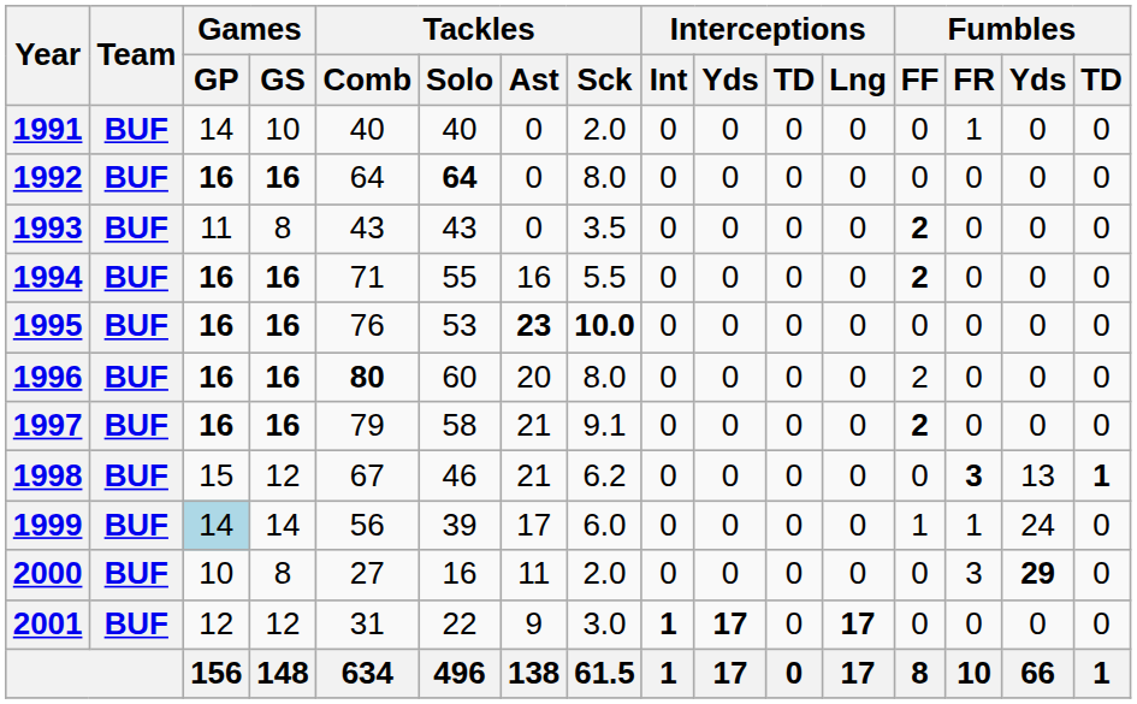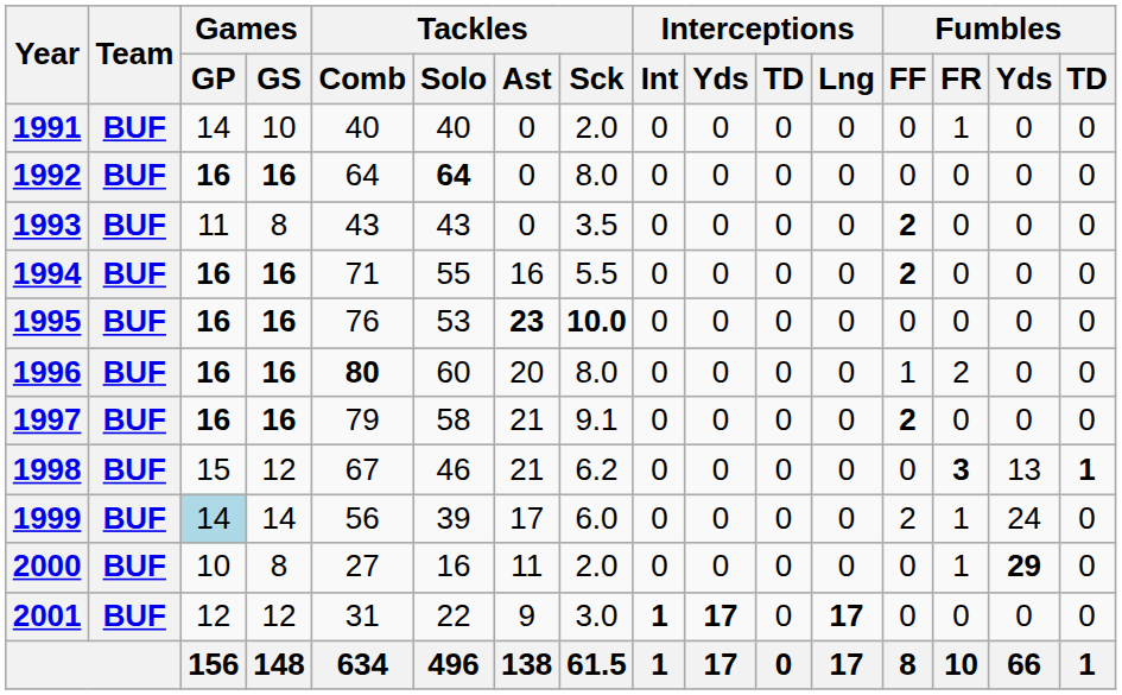1996 | Fumbles / FF: 2 -> 1
1996 | Fumbles / FR: 0 -> 2
1999 | Fumbles / FF: 1 -> 2
2000 | Fumbles / FR: 3 -> 1
